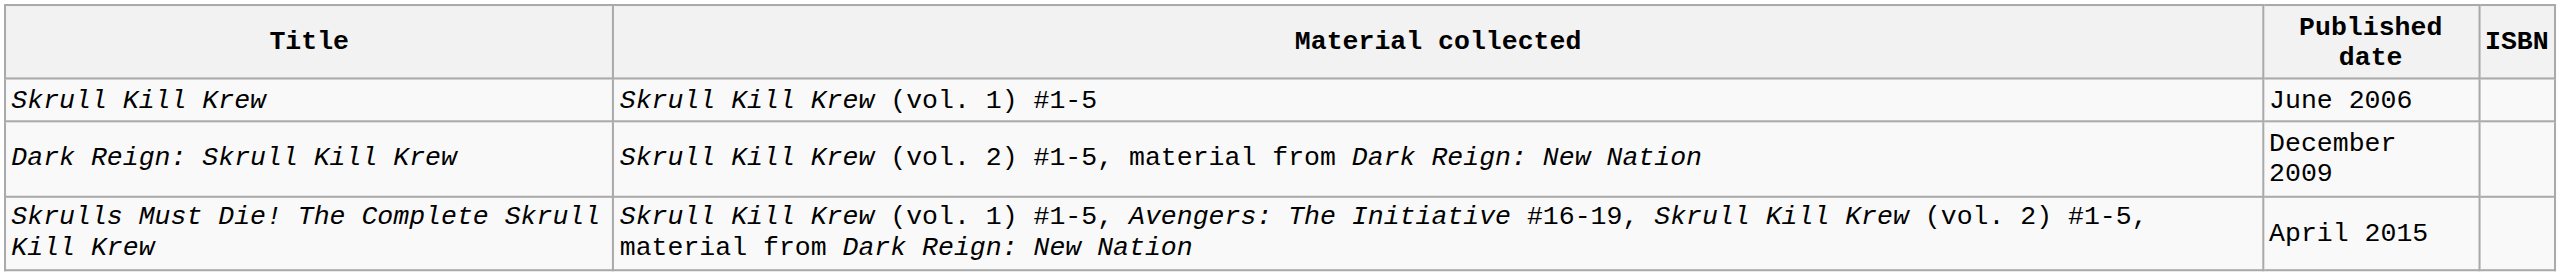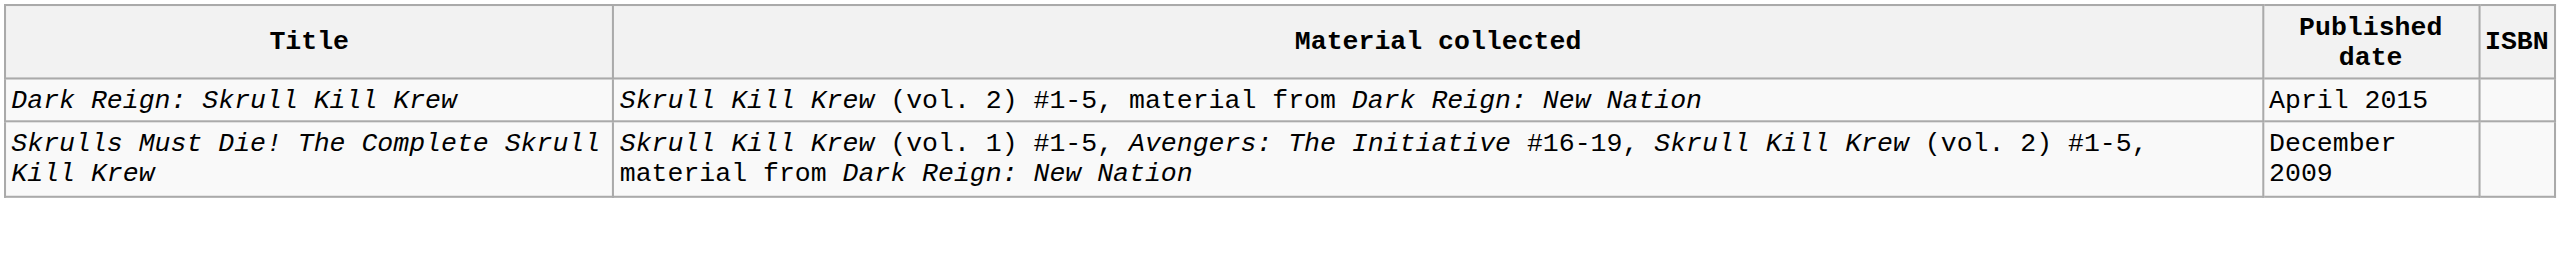- row: Skrull Kill Krew | Skrull Kill Krew (vol. 1) #1-5 | June 2006
Dark Reign: Skrull Kill Krew | Published date: December 2009 -> April 2015
Skrulls Must Die! The Complete Skrull Kill Krew | Published date: April 2015 -> December 2009
